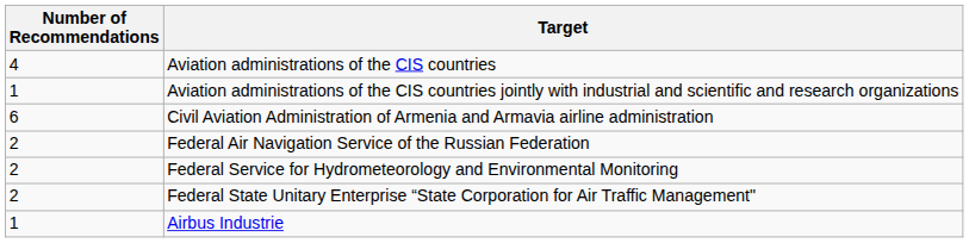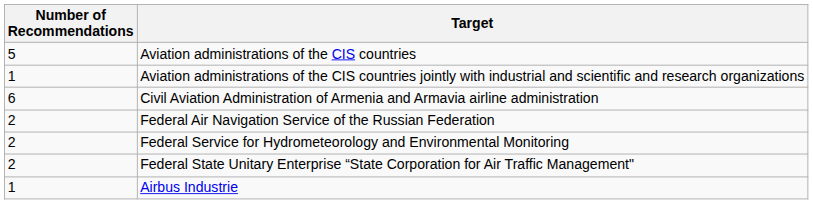Aviation administrations of the CIS countries | Number of Recommendations: 4 -> 5
